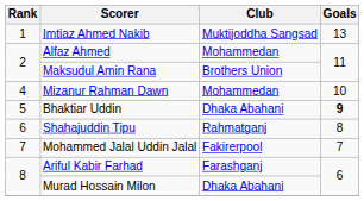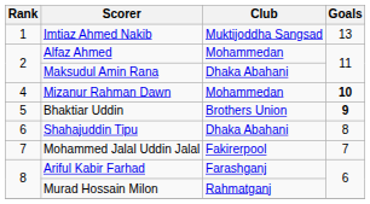Maksudul Amin Rana | Club: Brothers Union -> Dhaka Abahani
Mizanur Rahman Dawn | Goals: normal -> bold
Bhaktiar Uddin | Club: Dhaka Abahani -> Brothers Union
Shahajuddin Tipu | Club: Rahmatganj -> Dhaka Abahani
Murad Hossain Milon | Club: Dhaka Abahani -> Rahmatganj
